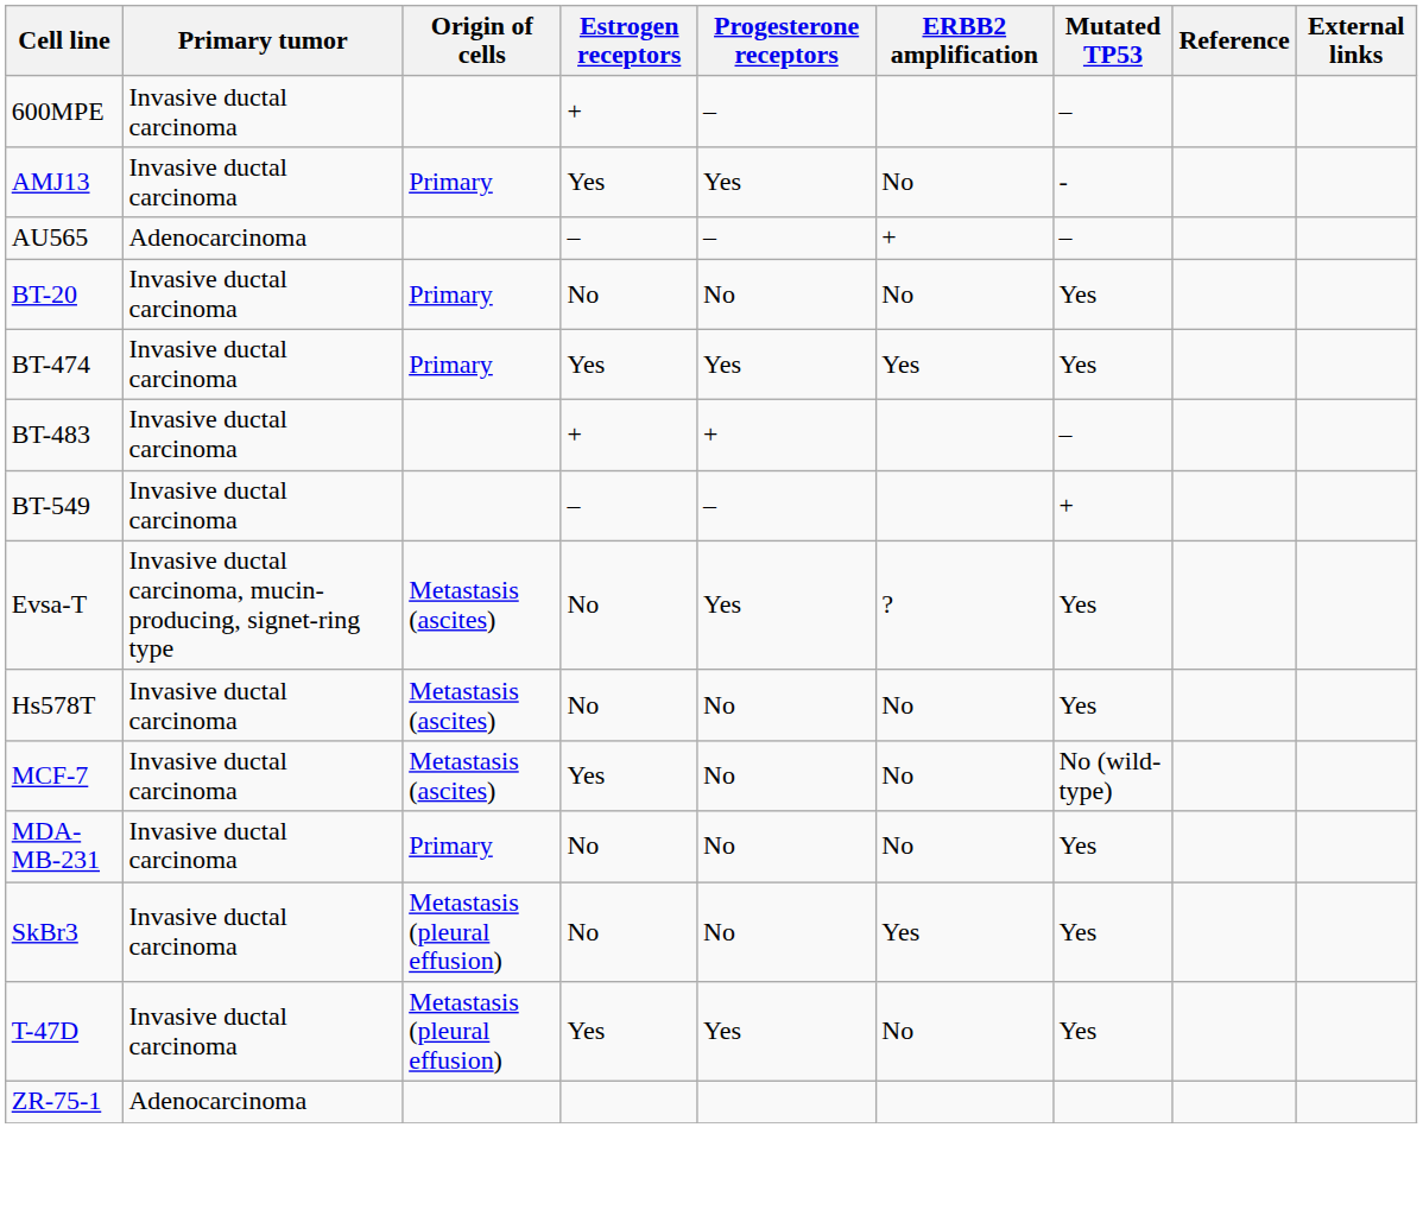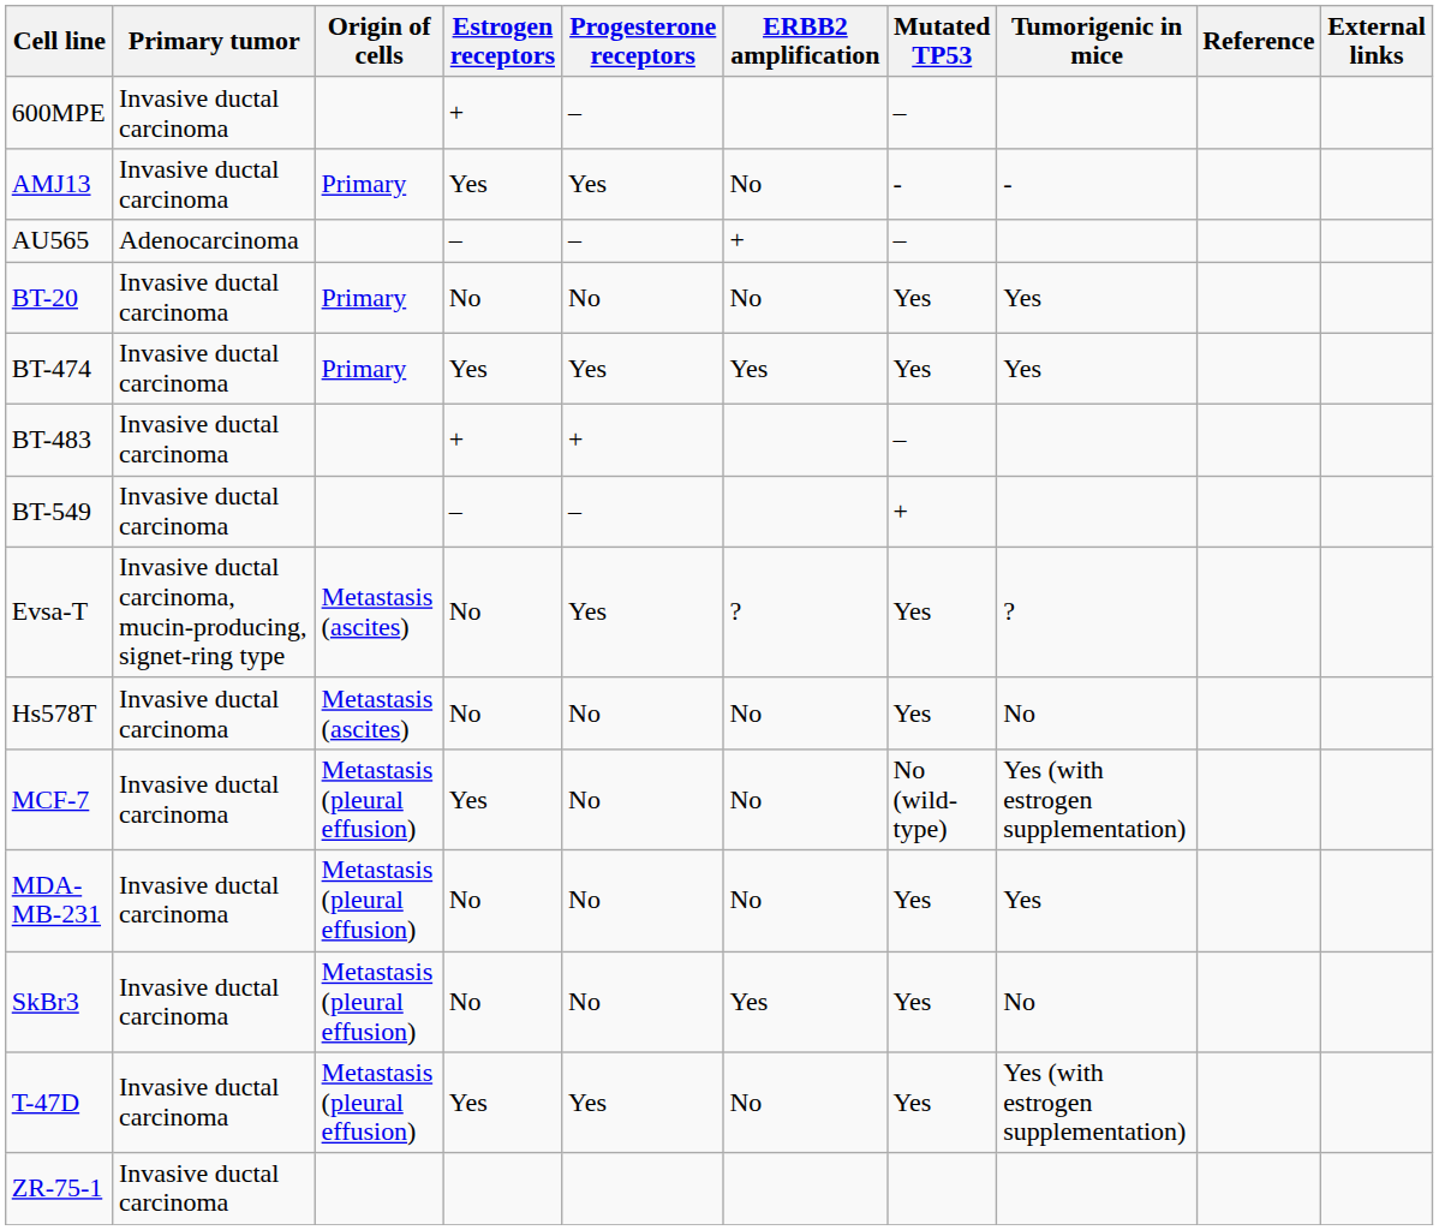+ column: Tumorigenic in mice | - | Yes | Yes | ? | No | Yes (with estrogen supplementation) | Yes | No | Yes (with estrogen supplementation)
MCF-7 | Origin of cells: Metastasis (ascites) -> Metastasis (pleural effusion)
MDA-MB-231 | Origin of cells: Primary -> Metastasis (pleural effusion)
ZR-75-1 | Primary tumor: Adenocarcinoma -> Invasive ductal carcinoma
